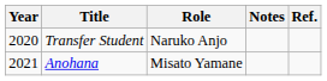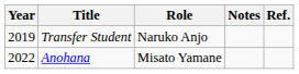Transfer Student | Year: 2020 -> 2019
Anohana | Year: 2021 -> 2022
